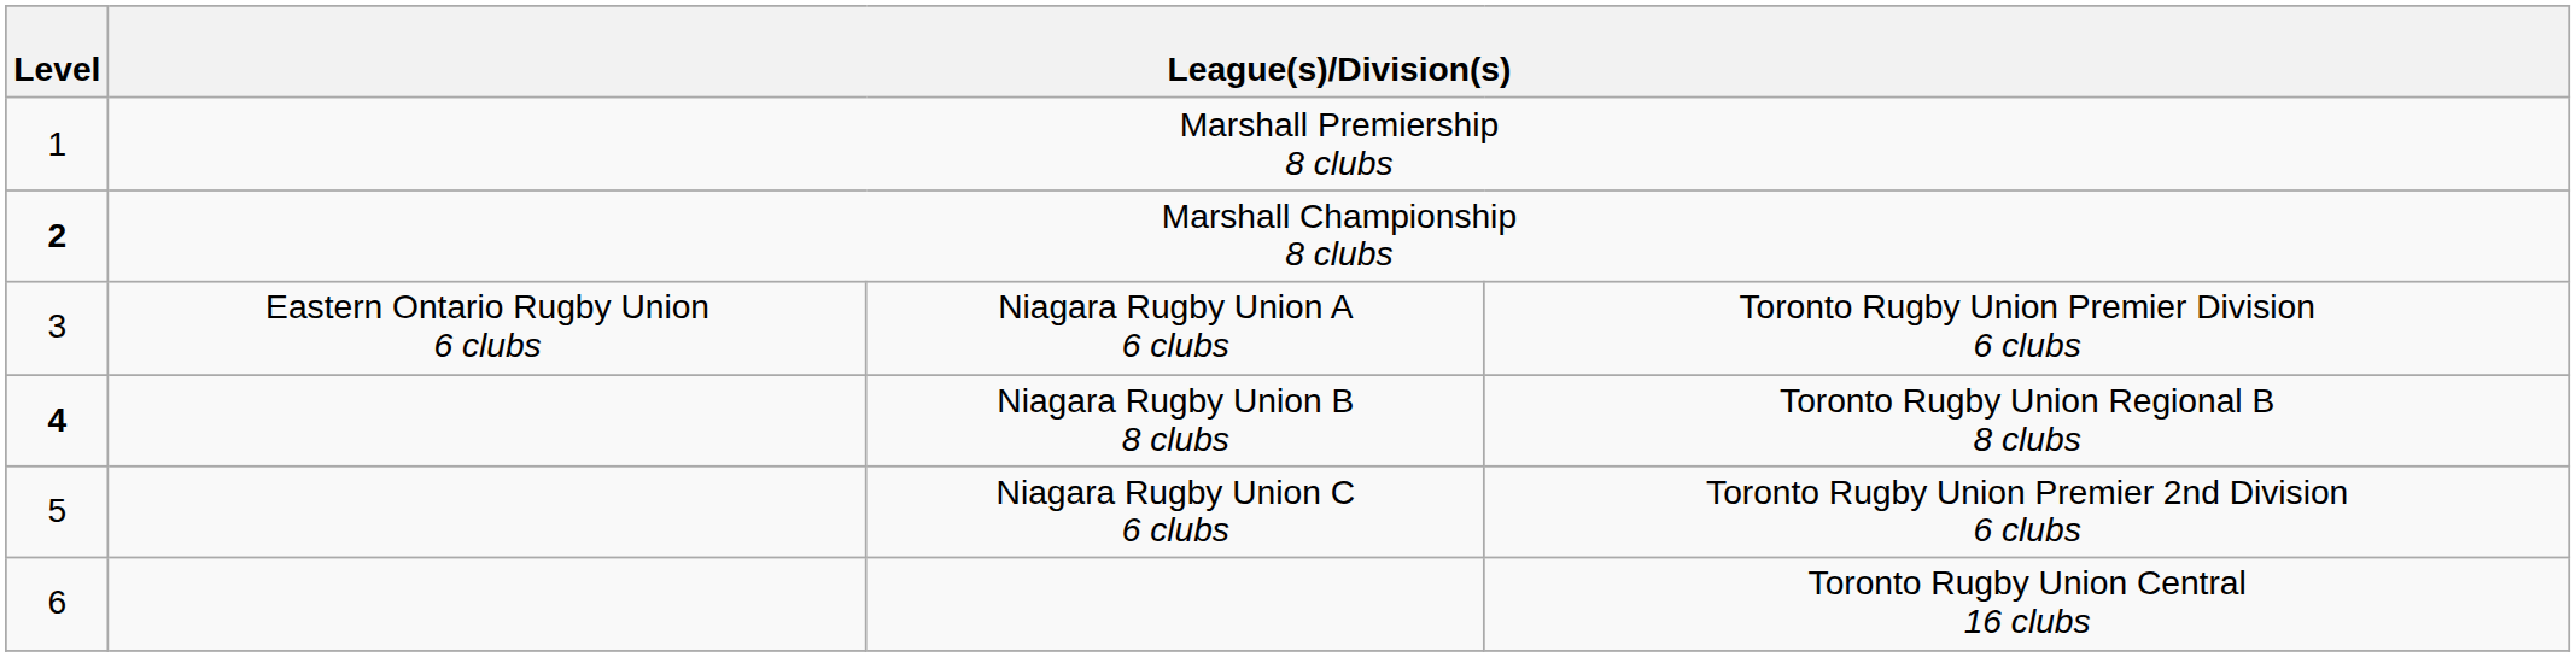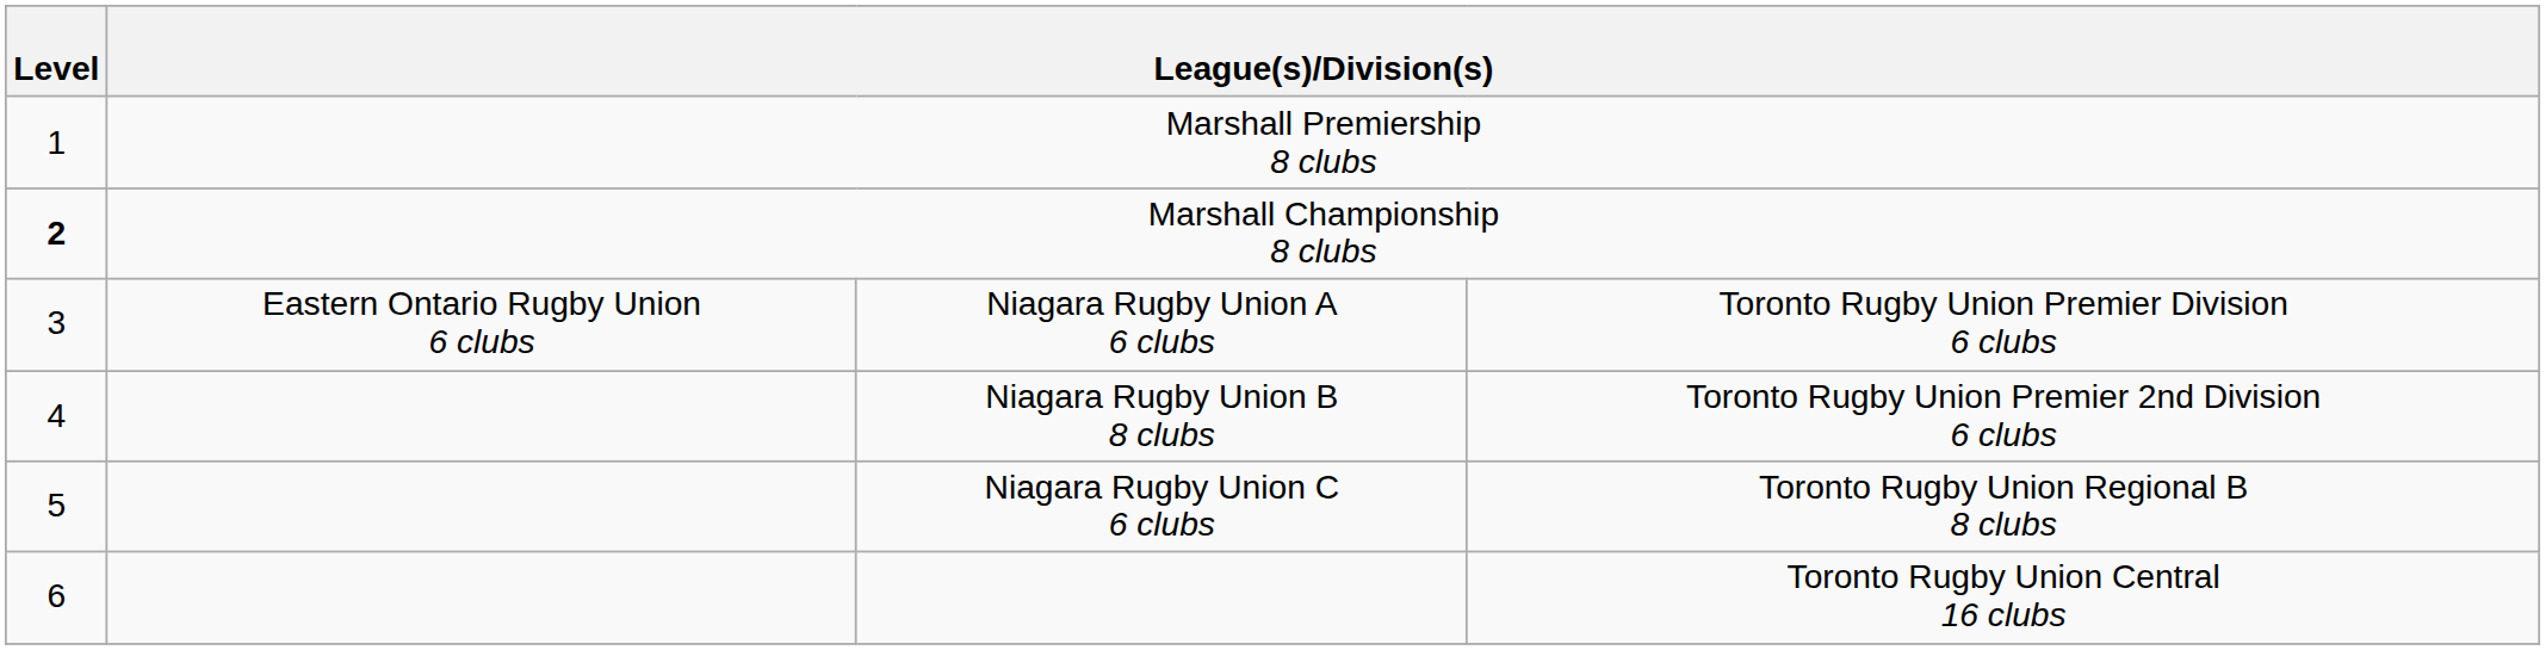Niagara Rugby Union B 8 clubs | Level: bold -> normal
Niagara Rugby Union B 8 clubs | column 4: Toronto Rugby Union Regional B 8 clubs -> Toronto Rugby Union Premier 2nd Division 6 clubs
Niagara Rugby Union C 6 clubs | column 4: Toronto Rugby Union Premier 2nd Division 6 clubs -> Toronto Rugby Union Regional B 8 clubs
